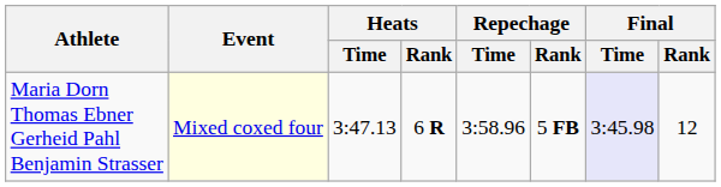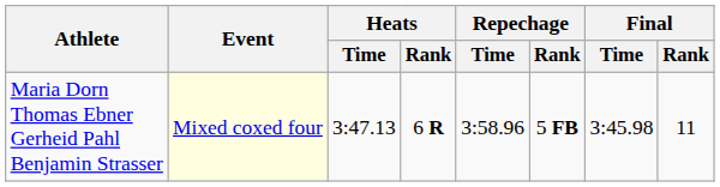Maria Dorn Thomas Ebner Gerheid Pahl Benjamin Strasser | Final / Time: lavender background -> no background
Maria Dorn Thomas Ebner Gerheid Pahl Benjamin Strasser | Final / Rank: 12 -> 11
